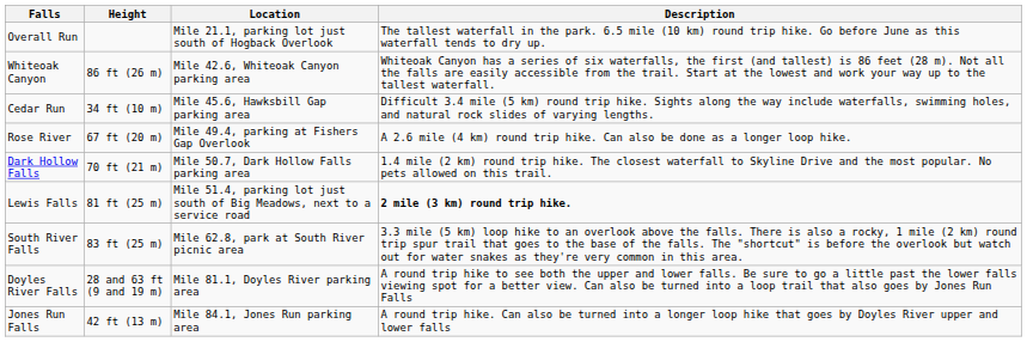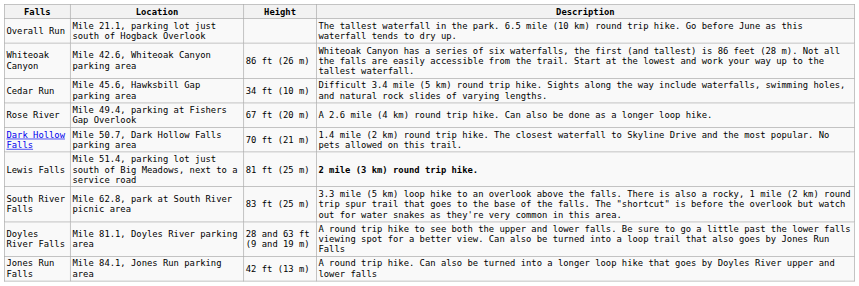columns swapped: Height <-> Location
